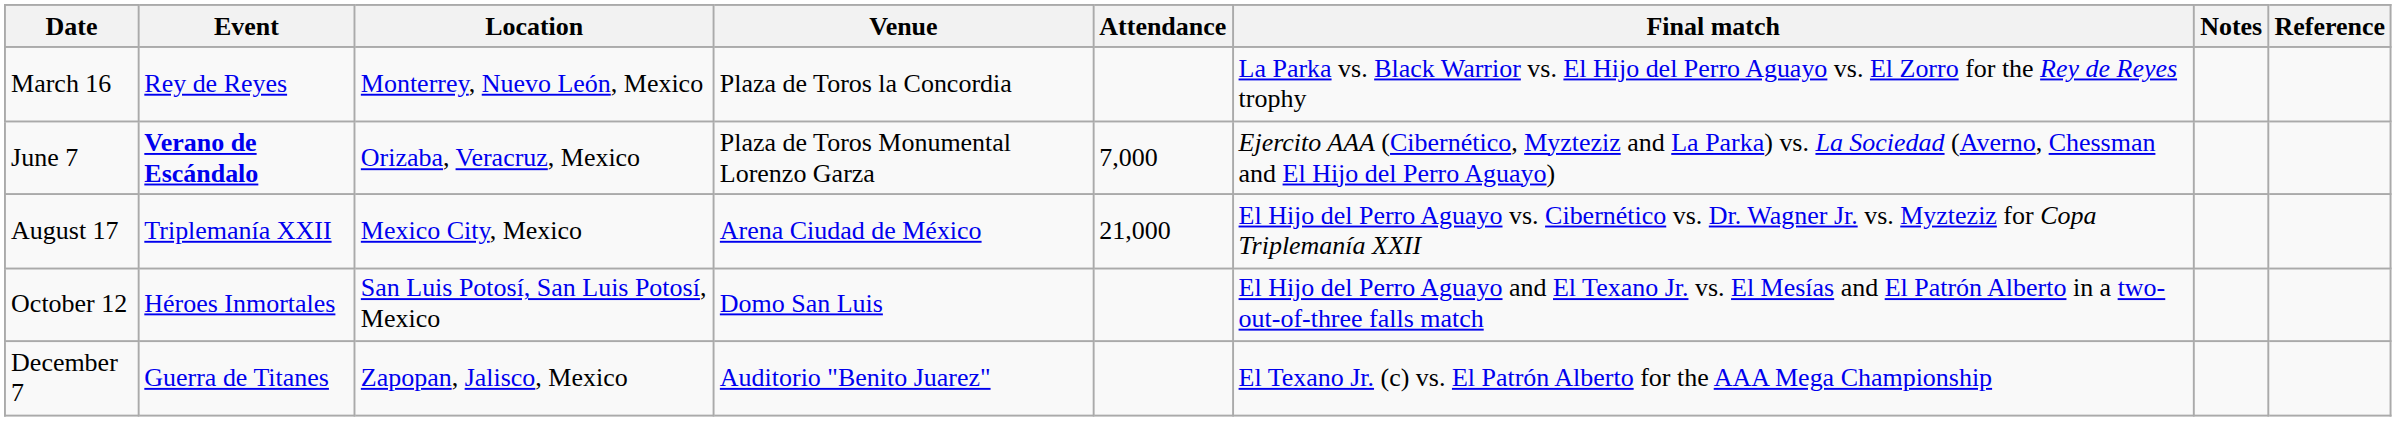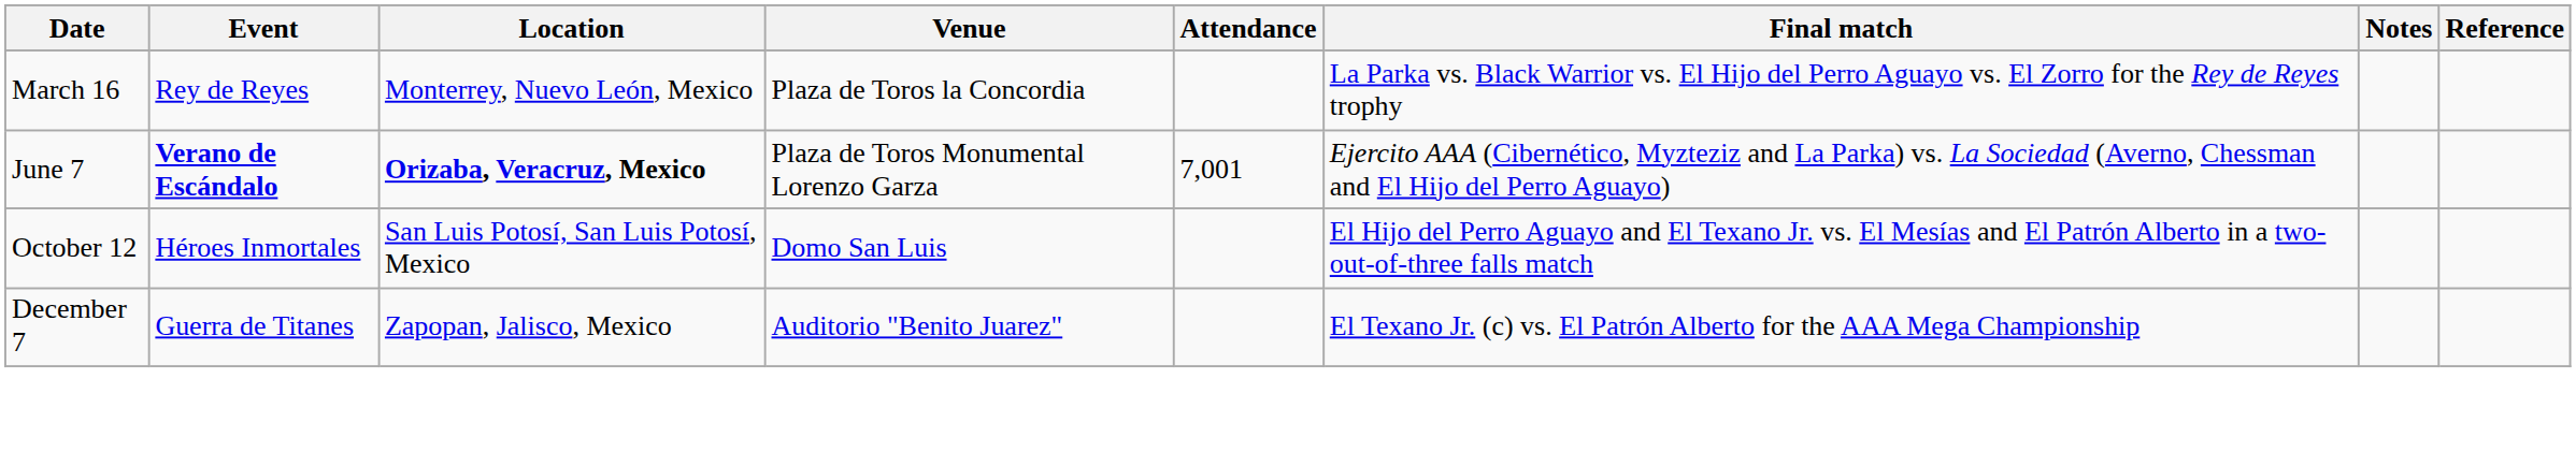June 7 | Location: normal -> bold
June 7 | Attendance: 7,000 -> 7,001
- row: August 17 | Triplemanía XXII | Mexico City, Mexico | Arena Ciudad de México | 21,000 | El Hijo del Perro Aguayo vs. Cibernético vs. Dr. Wagner Jr. vs. Myzteziz for Copa Triplemanía XXII
